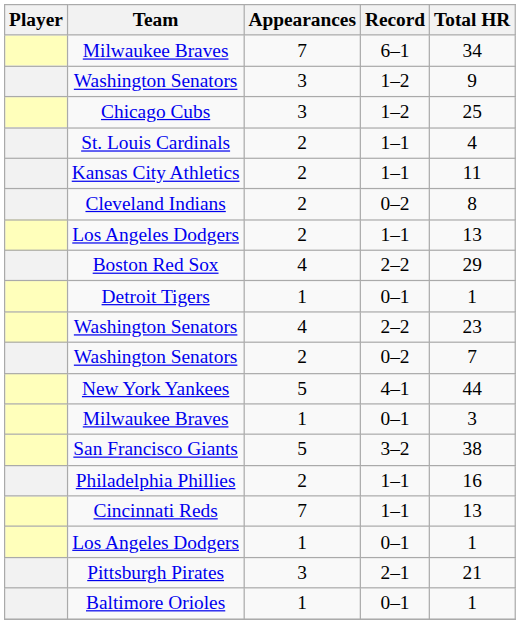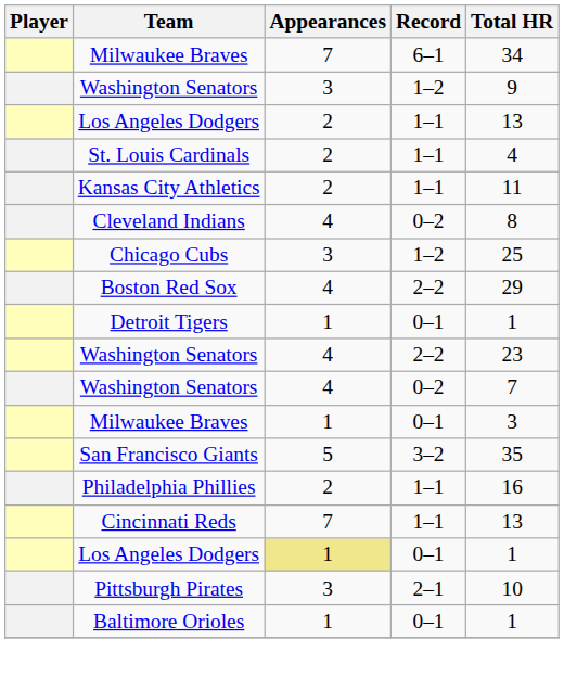rows swapped: Chicago Cubs <-> Los Angeles Dodgers / 1–1
Cleveland Indians | Appearances: 2 -> 4
Washington Senators / 0–2 | Appearances: 2 -> 4
- row: New York Yankees | 5 | 4–1 | 44
San Francisco Giants | Total HR: 38 -> 35
Los Angeles Dodgers / 0–1 | Appearances: no background -> khaki background
Pittsburgh Pirates | Total HR: 21 -> 10
